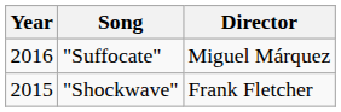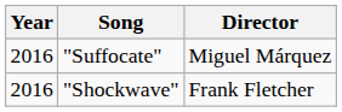"Shockwave" | Year: 2015 -> 2016
